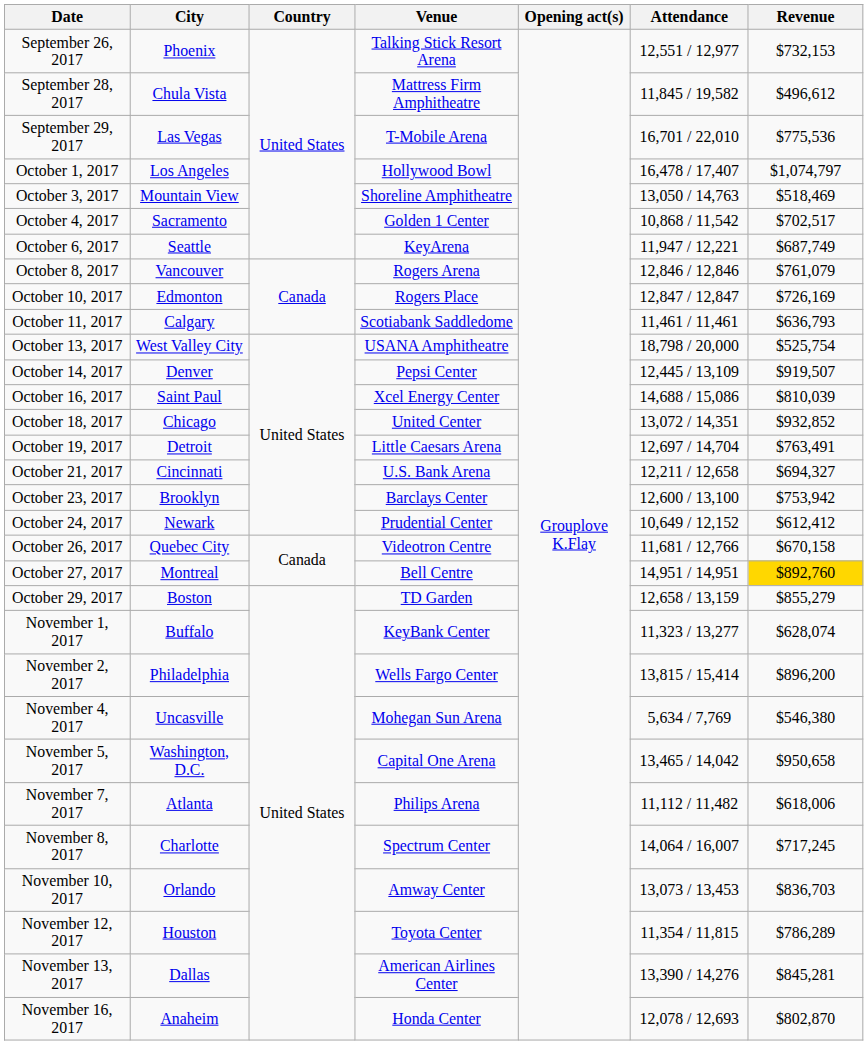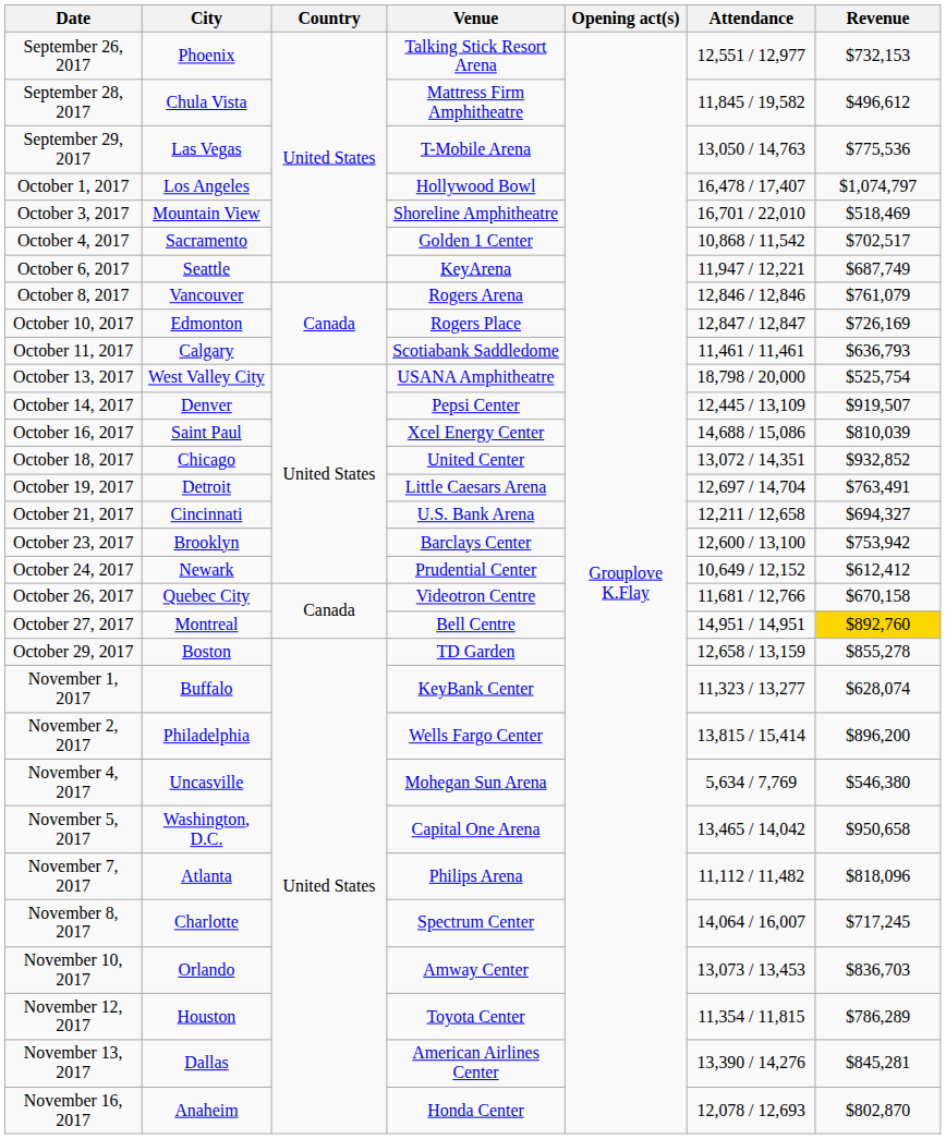September 29, 2017 | Attendance: 16,701 / 22,010 -> 13,050 / 14,763
October 3, 2017 | Attendance: 13,050 / 14,763 -> 16,701 / 22,010
October 29, 2017 | Revenue: $855,279 -> $855,278
November 7, 2017 | Revenue: $618,006 -> $818,096
